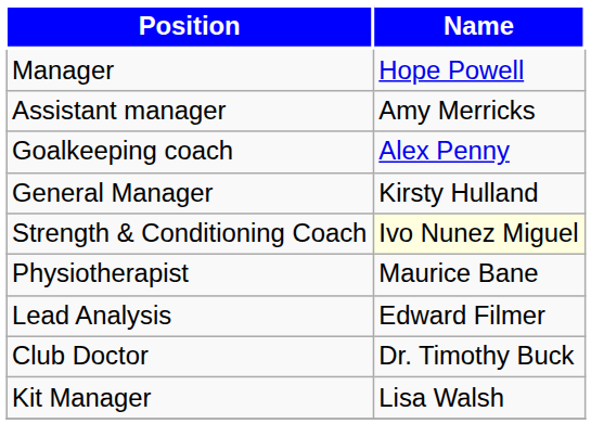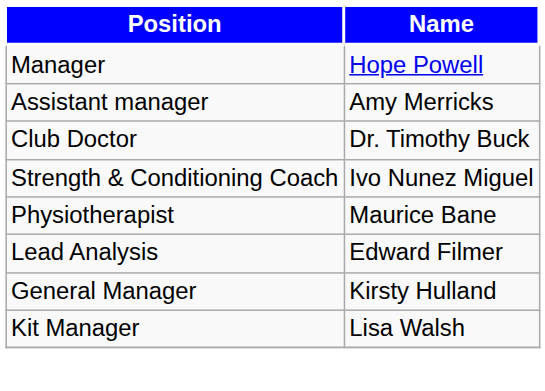- row: Goalkeeping coach | Alex Penny
rows swapped: General Manager <-> Club Doctor
Strength & Conditioning Coach | Name: lightyellow background -> no background
